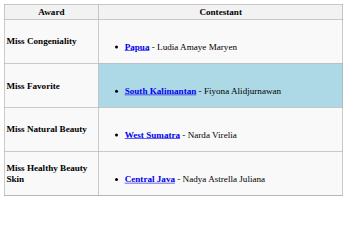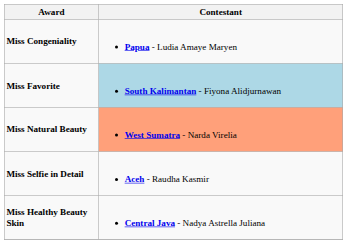Miss Natural Beauty | Contestant: no background -> lightsalmon background
+ row: Miss Selfie in Detail | Aceh - Raudha Kasmir
